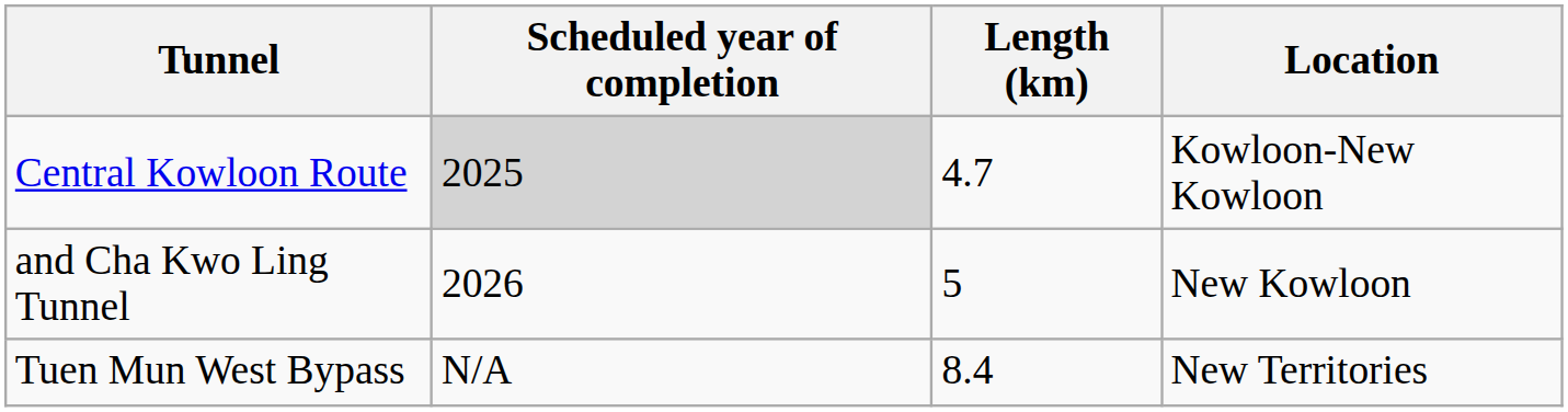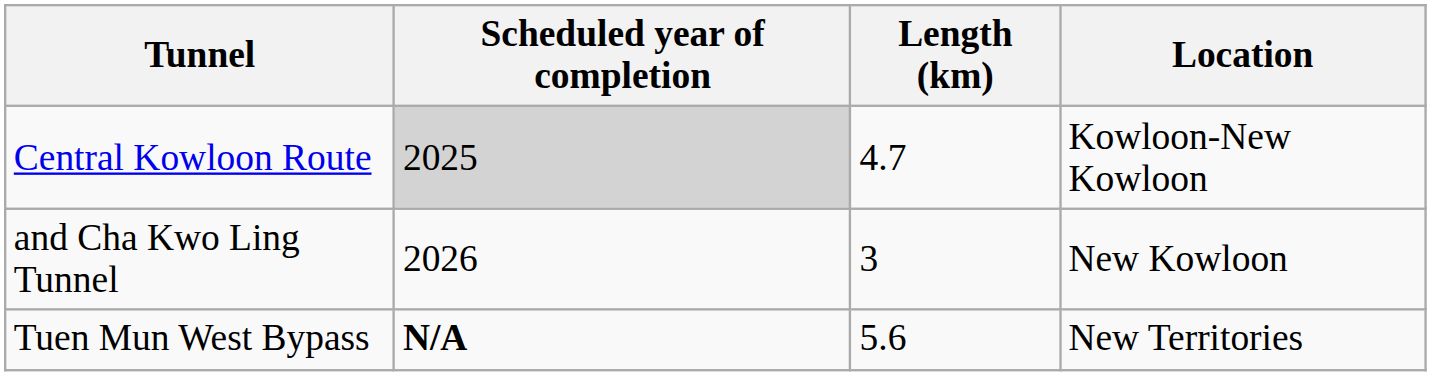and Cha Kwo Ling Tunnel | Length (km): 5 -> 3
Tuen Mun West Bypass | Scheduled year of completion: normal -> bold
Tuen Mun West Bypass | Length (km): 8.4 -> 5.6
